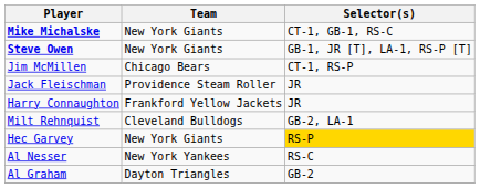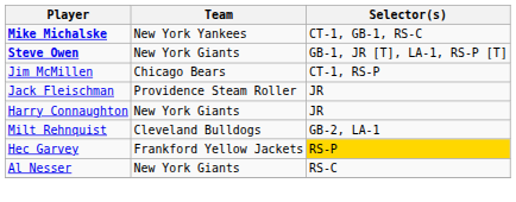Mike Michalske | Team: New York Giants -> New York Yankees
Harry Connaughton | Team: Frankford Yellow Jackets -> New York Giants
Hec Garvey | Team: New York Giants -> Frankford Yellow Jackets
Al Nesser | Team: New York Yankees -> New York Giants
- row: Al Graham | Dayton Triangles | GB-2
